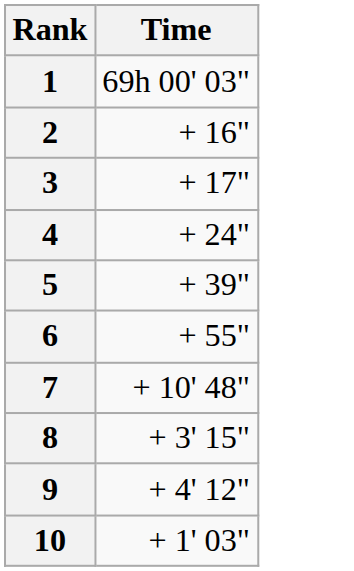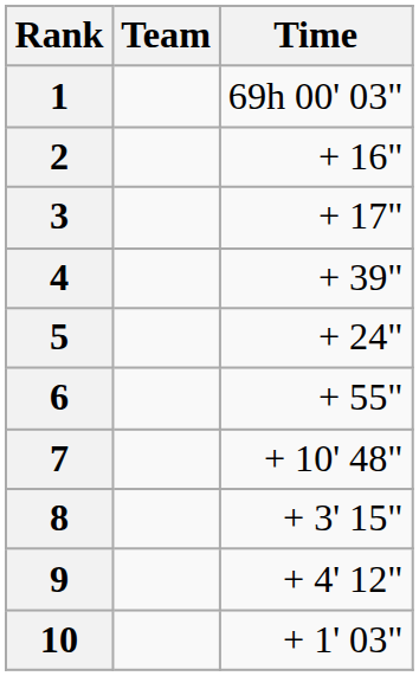+ column: Team
4 | Time: + 24" -> + 39"
5 | Time: + 39" -> + 24"
